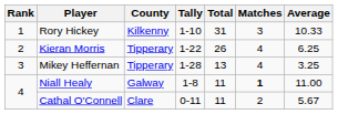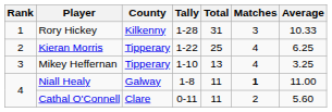Rory Hickey | Tally: 1-10 -> 1-28
Kieran Morris | Total: 26 -> 25
Mikey Heffernan | Tally: 1-28 -> 1-10
Cathal O'Connell | Average: 5.67 -> 5.60
